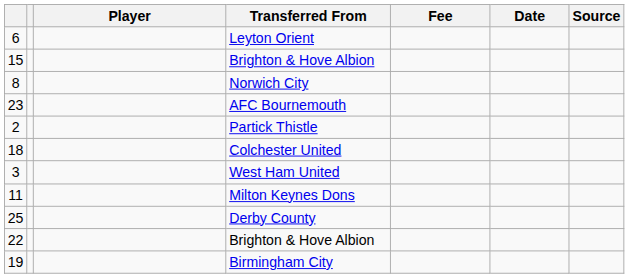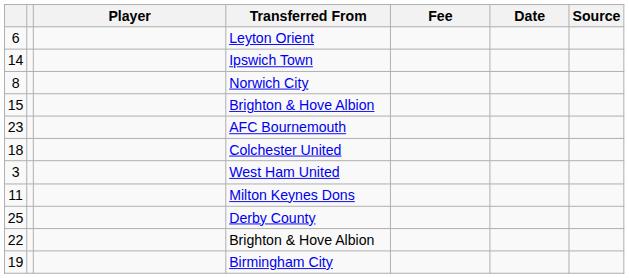+ row: 14 | Ipswich Town
rows swapped: 15 / Brighton & Hove Albion <-> Norwich City
- row: 2 | Partick Thistle
